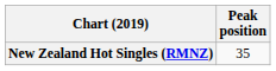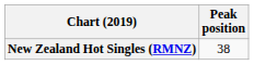New Zealand Hot Singles (RMNZ) | Peak position: 35 -> 38
